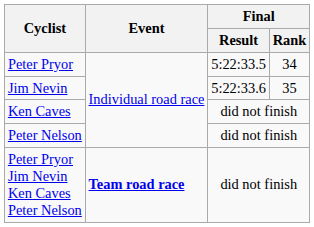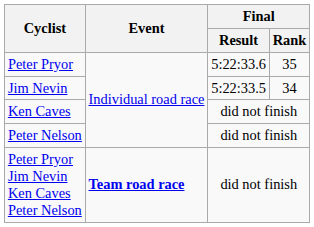Peter Pryor | Final / Result: 5:22:33.5 -> 5:22:33.6
Peter Pryor | Final / Rank: 34 -> 35
Jim Nevin | Final / Result: 5:22:33.6 -> 5:22:33.5
Jim Nevin | Final / Rank: 35 -> 34
